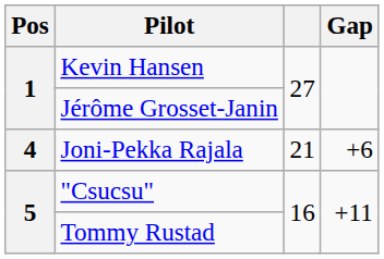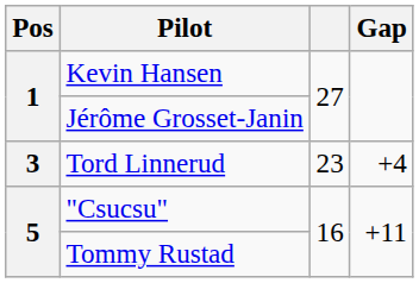+ row: 3 | Tord Linnerud | 23 | +4
- row: 4 | Joni-Pekka Rajala | 21 | +6
